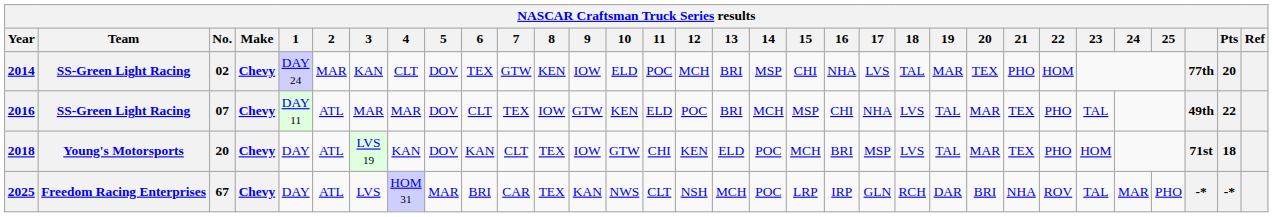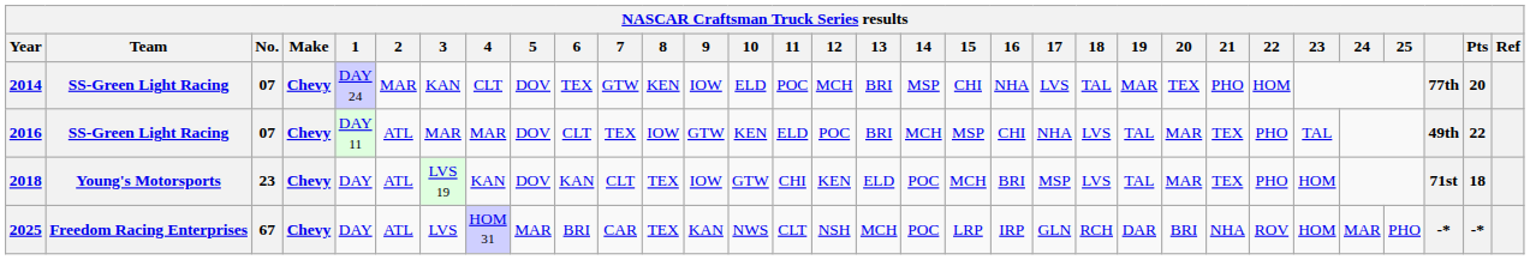2014 | No.: 02 -> 07
2018 | No.: 20 -> 23
2025 | 23: TAL -> HOM
